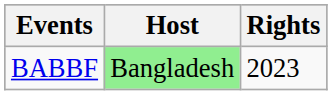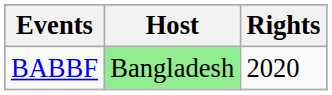BABBF | Rights: 2023 -> 2020
